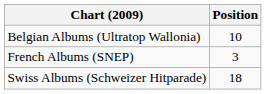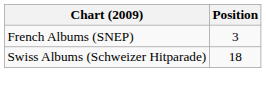- row: Belgian Albums (Ultratop Wallonia) | 10
